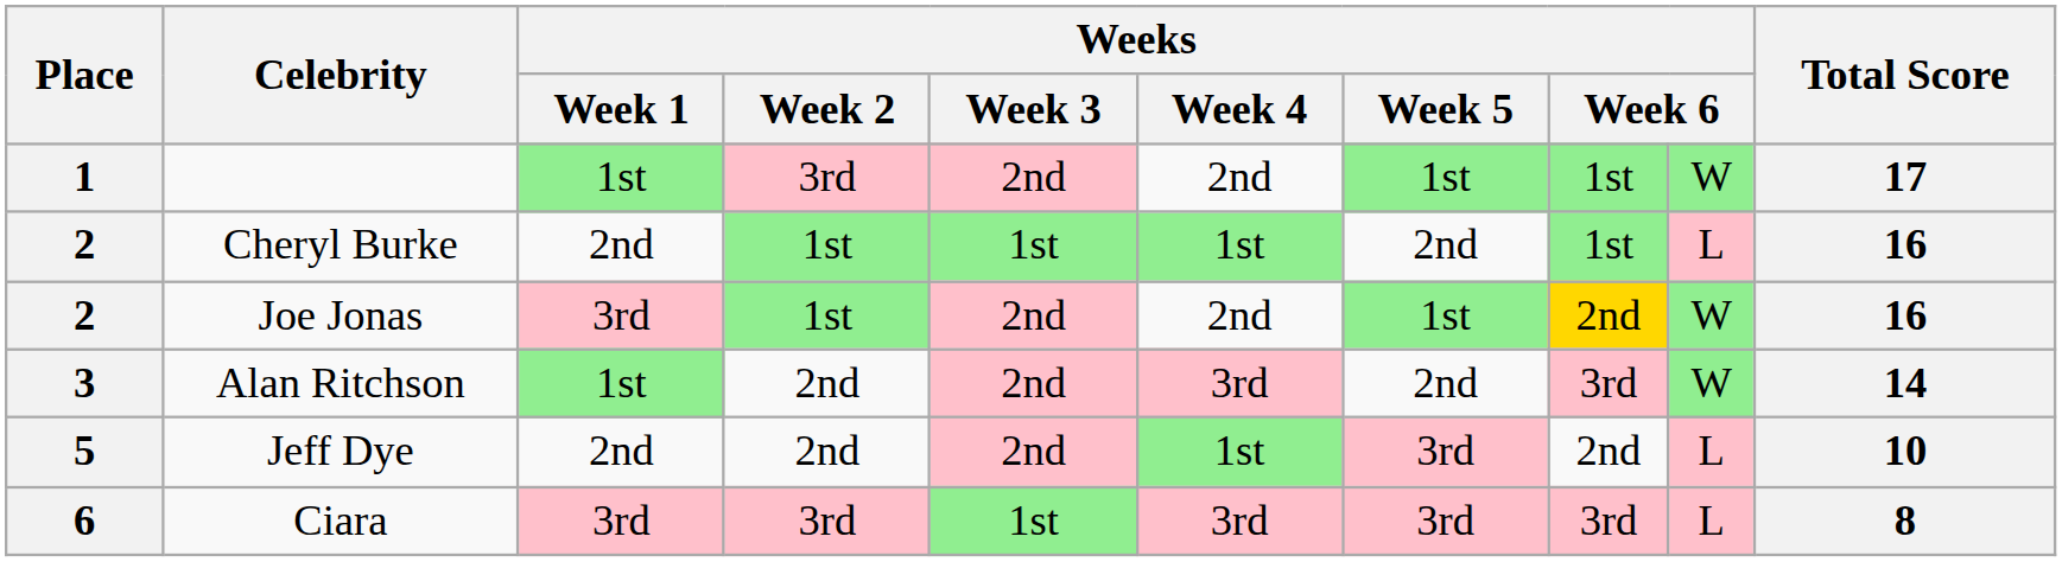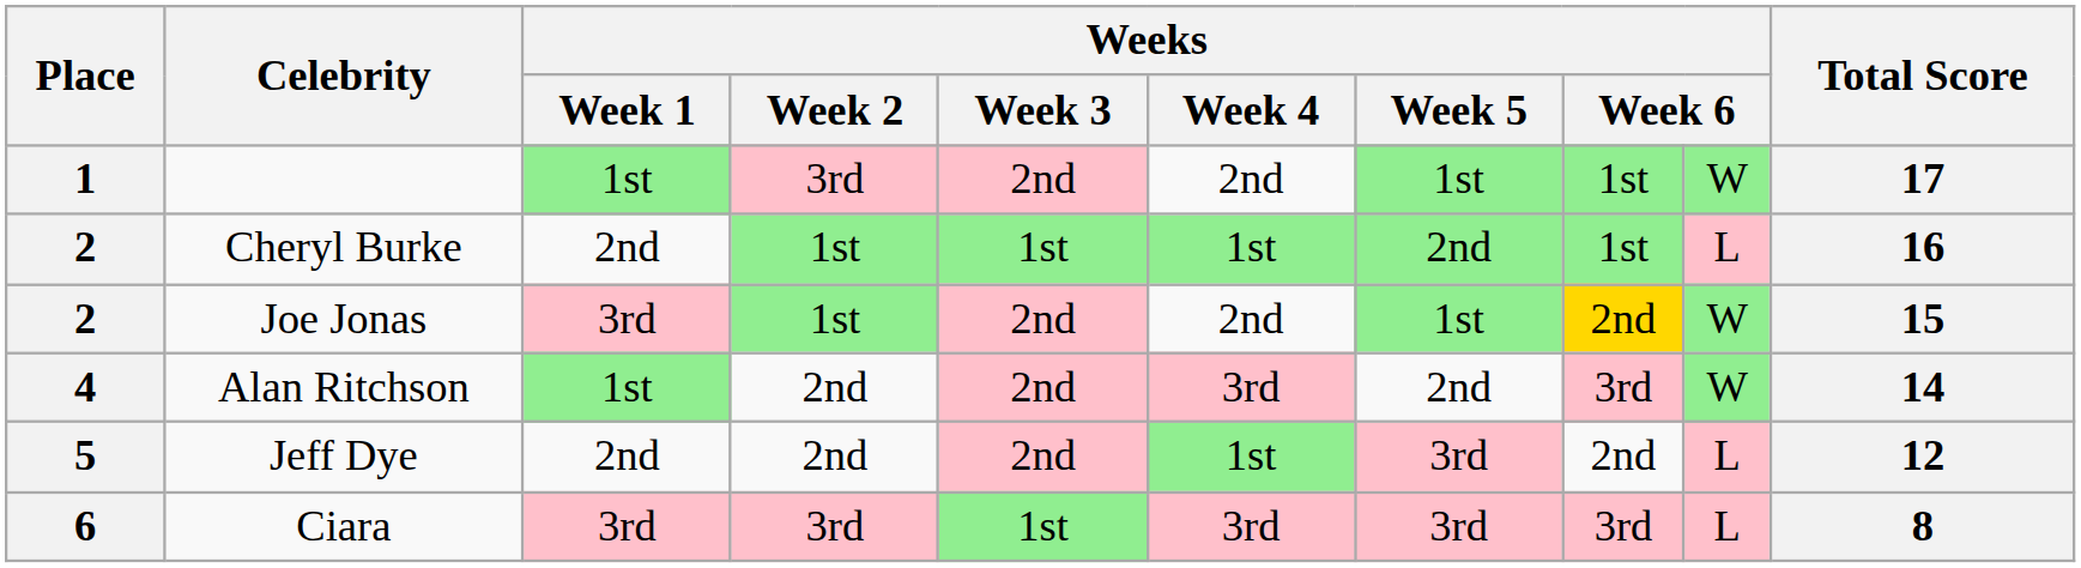Cheryl Burke | Weeks / Week 5: no background -> lightgreen background
Joe Jonas | Total Score: 16 -> 15
Alan Ritchson | Place: 3 -> 4
Jeff Dye | Total Score: 10 -> 12
